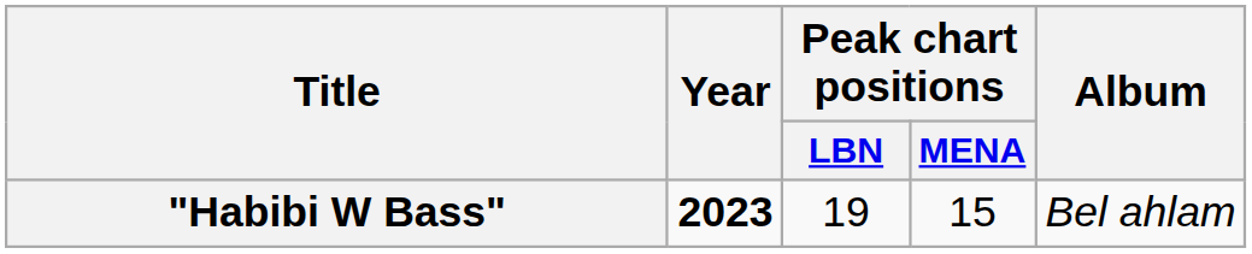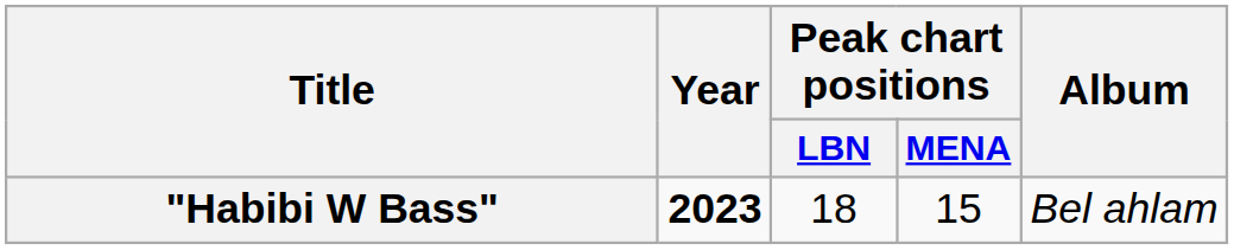"Habibi W Bass" | Peak chart positions / LBN: 19 -> 18
